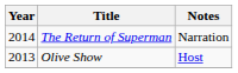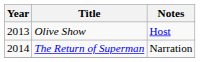rows swapped: Olive Show <-> The Return of Superman
